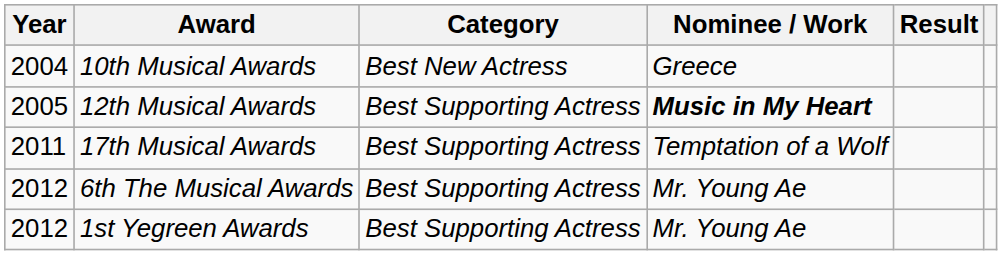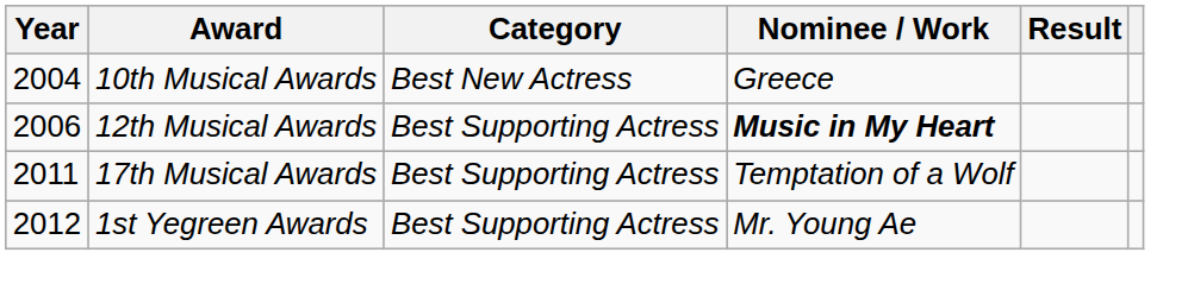12th Musical Awards | Year: 2005 -> 2006
- row: 2012 | 6th The Musical Awards | Best Supporting Actress | Mr. Young Ae
